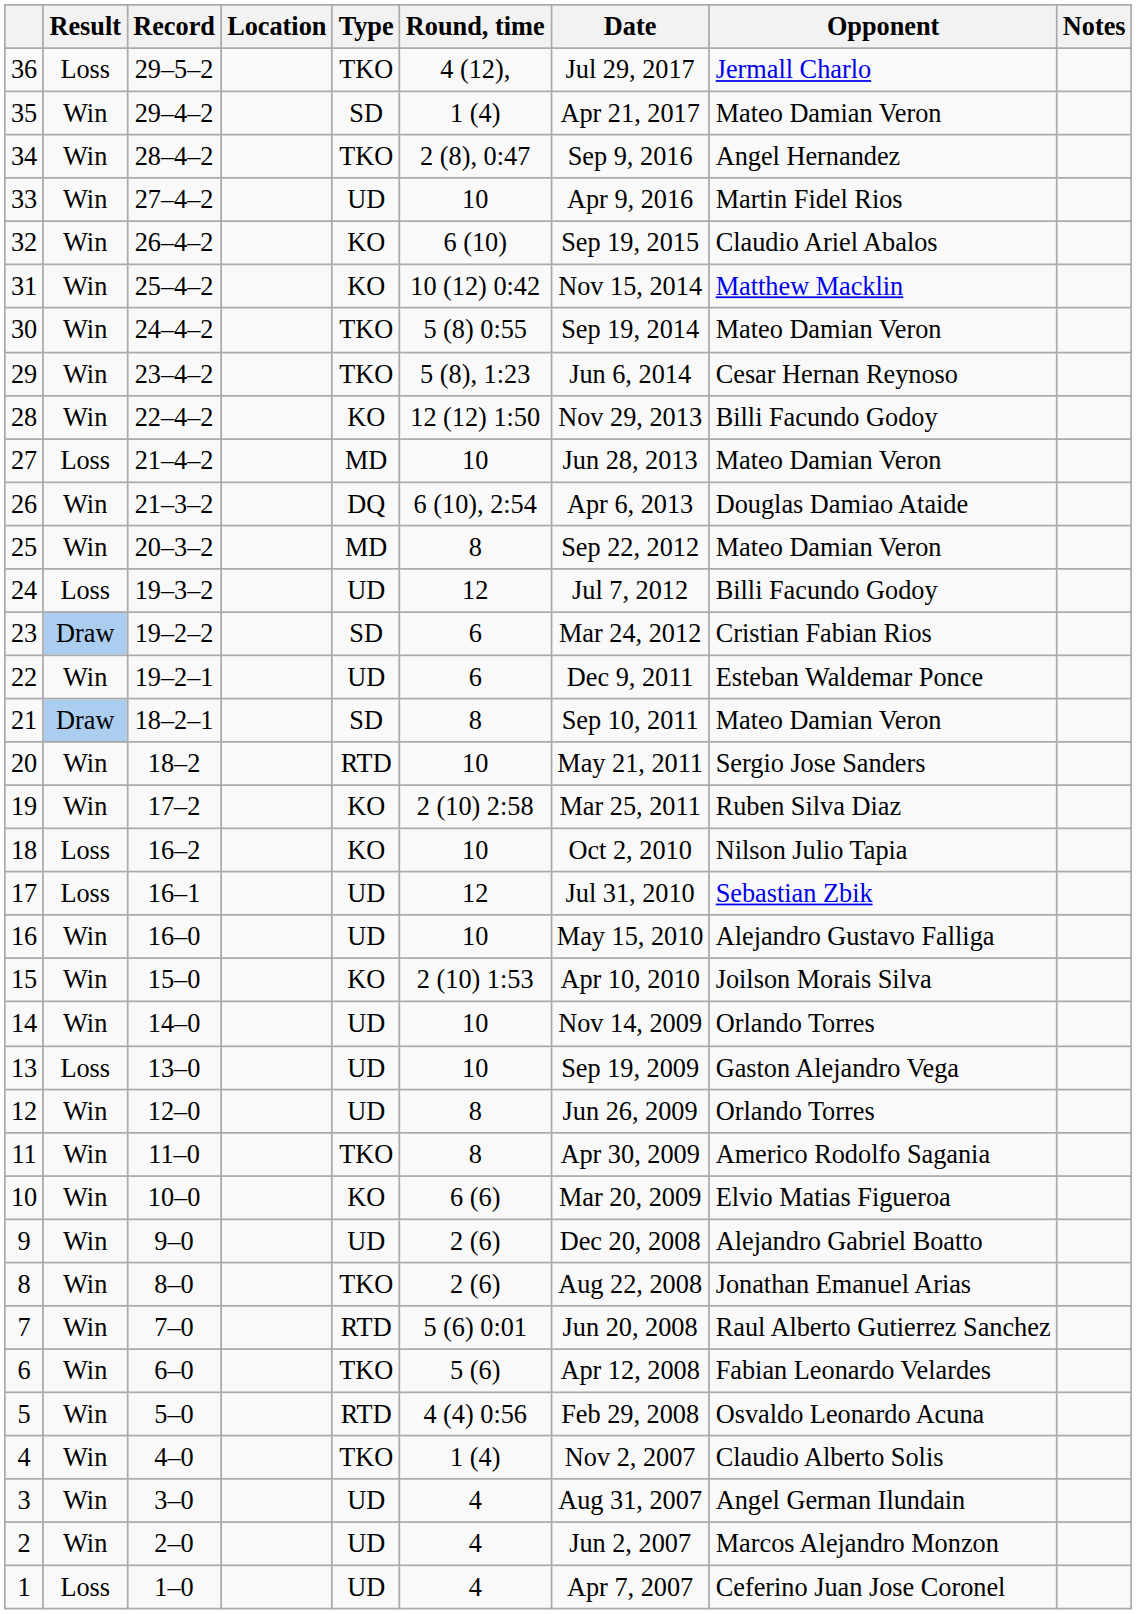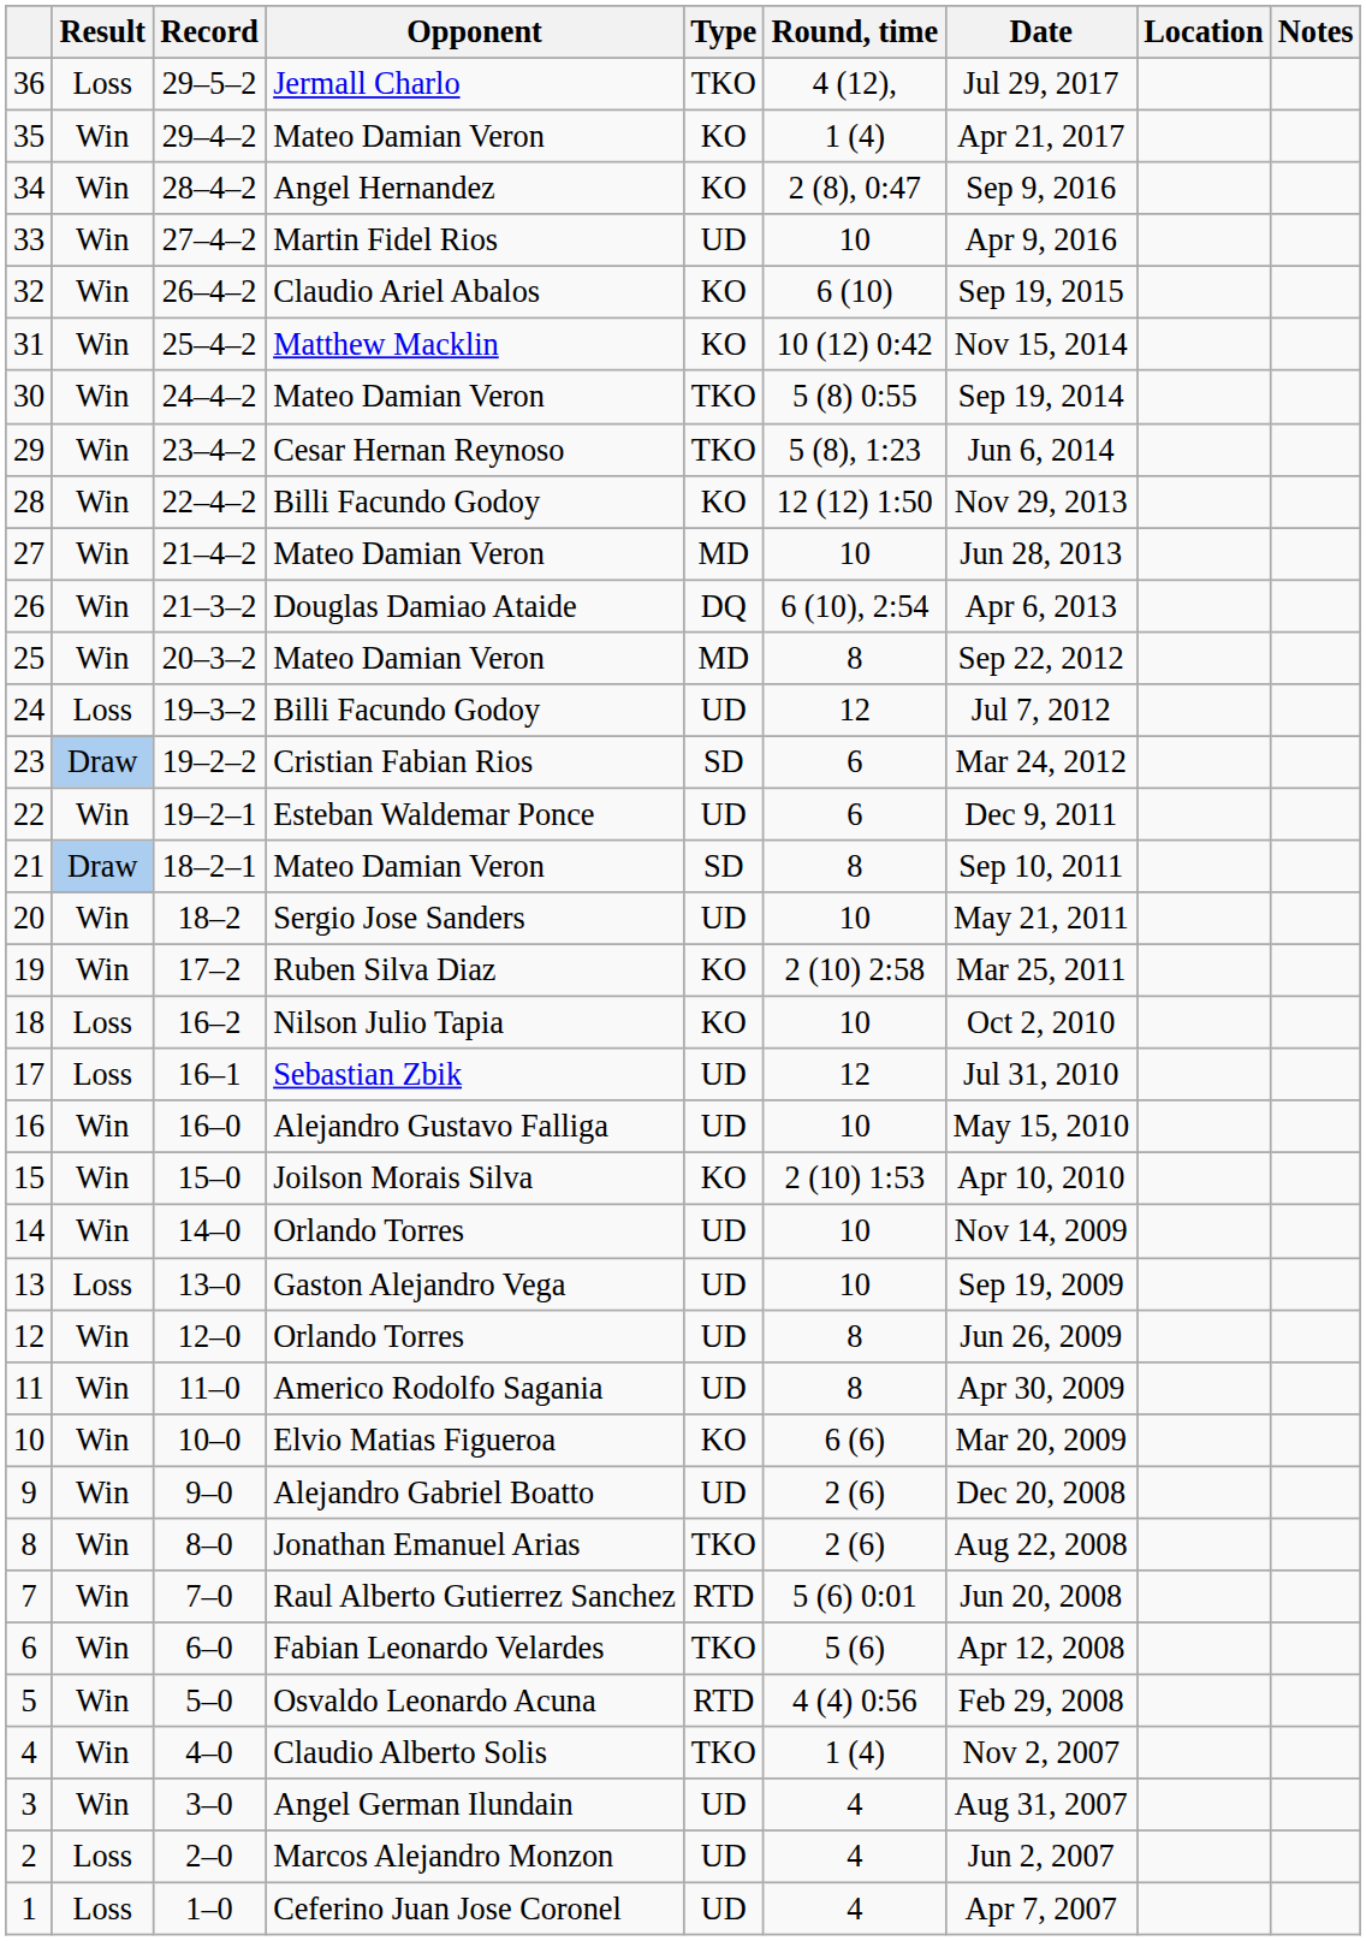columns swapped: Opponent <-> Location
35 | Type: SD -> KO
34 | Type: TKO -> KO
27 | Result: Loss -> Win
20 | Type: RTD -> UD
11 | Type: TKO -> UD
2 | Result: Win -> Loss
